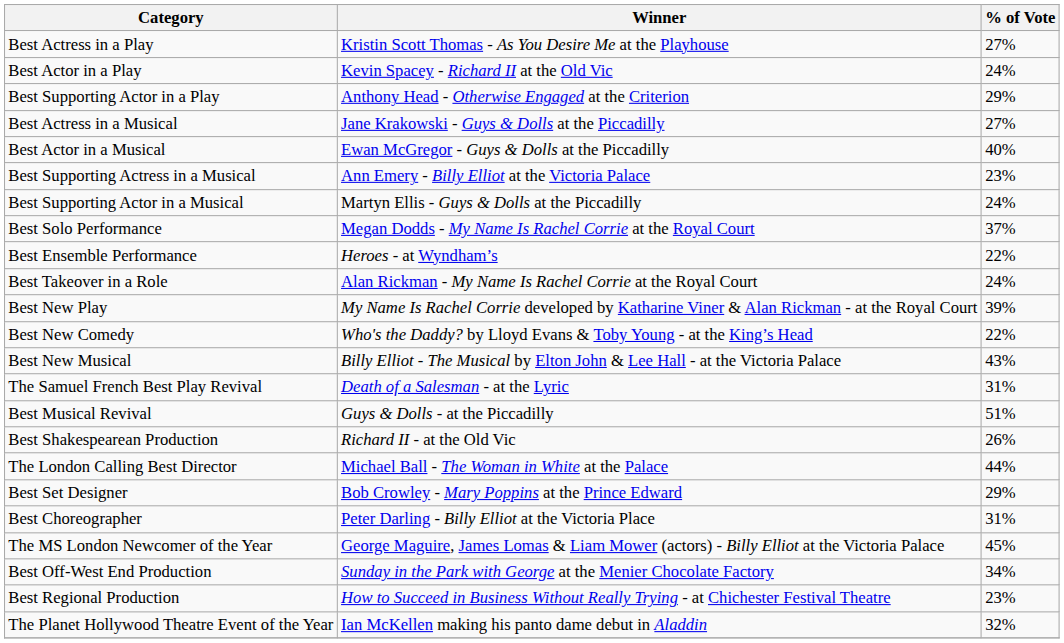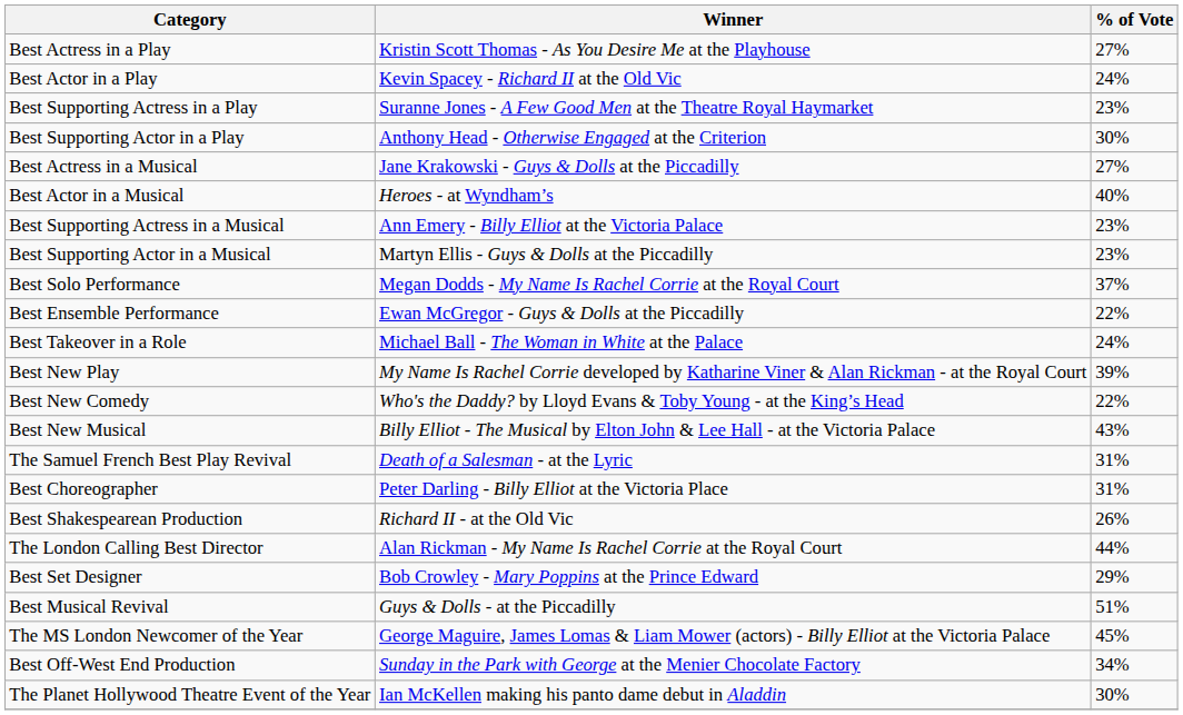+ row: Best Supporting Actress in a Play | Suranne Jones - A Few Good Men at the Theatre Royal Haymarket | 23%
Best Supporting Actor in a Play | % of Vote: 29% -> 30%
Best Actor in a Musical | Winner: Ewan McGregor - Guys & Dolls at the Piccadilly -> Heroes - at Wyndham’s
Best Supporting Actor in a Musical | % of Vote: 24% -> 23%
Best Ensemble Performance | Winner: Heroes - at Wyndham’s -> Ewan McGregor - Guys & Dolls at the Piccadilly
Best Takeover in a Role | Winner: Alan Rickman - My Name Is Rachel Corrie at the Royal Court -> Michael Ball - The Woman in White at the Palace
rows swapped: Best Musical Revival <-> Best Choreographer
The London Calling Best Director | Winner: Michael Ball - The Woman in White at the Palace -> Alan Rickman - My Name Is Rachel Corrie at the Royal Court
- row: Best Regional Production | How to Succeed in Business Without Really Trying - at Chichester Festival Theatre | 23%
The Planet Hollywood Theatre Event of the Year | % of Vote: 32% -> 30%
